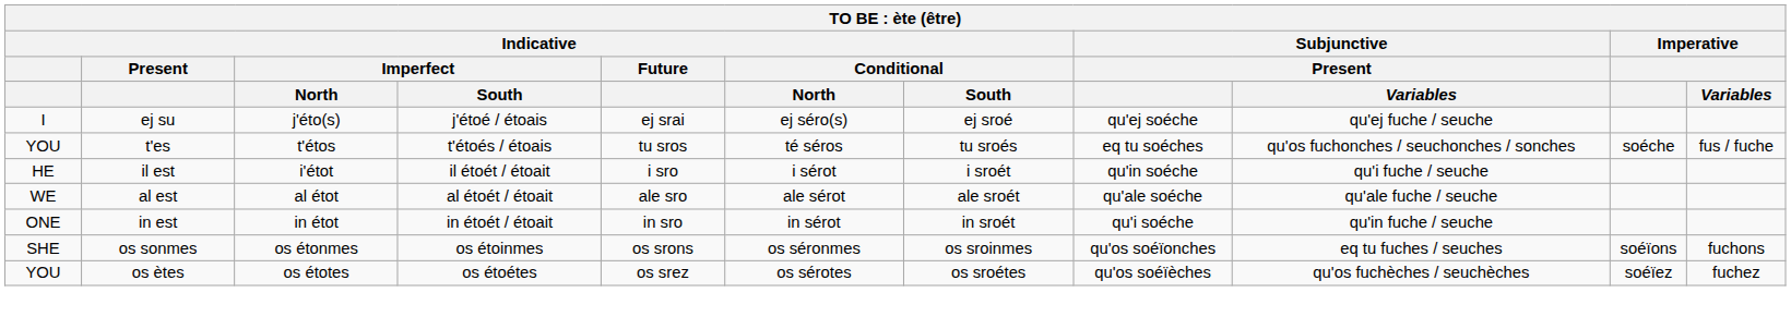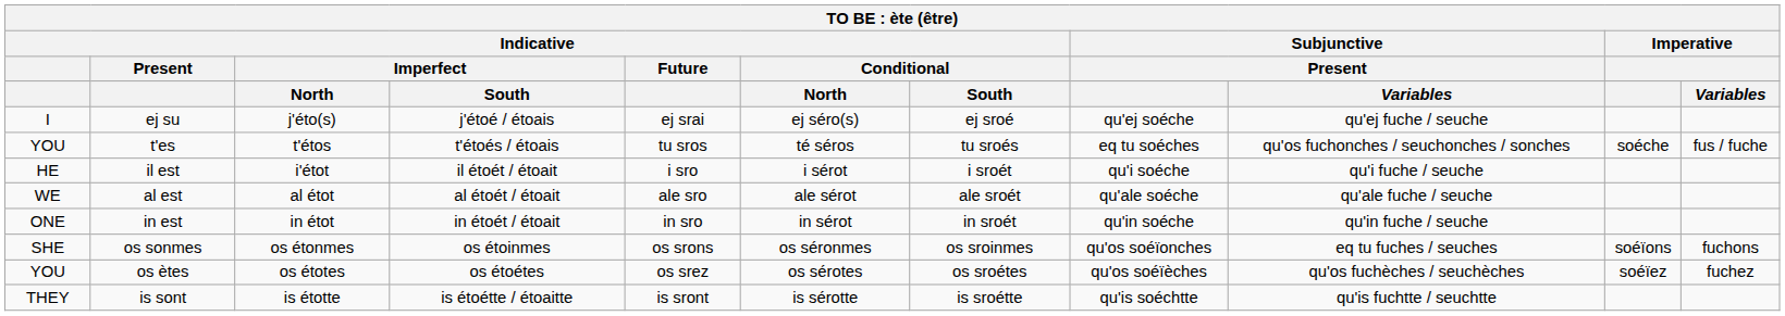il est | Subjunctive / Present: qu'in soéche -> qu'i soéche
in est | Subjunctive / Present: qu'i soéche -> qu'in soéche
+ row: THEY | is sont | is étotte | is étoétte / étoaitte | is sront | is sérotte | is sroétte | qu'is soéchtte | qu'is fuchtte / seuchtte
